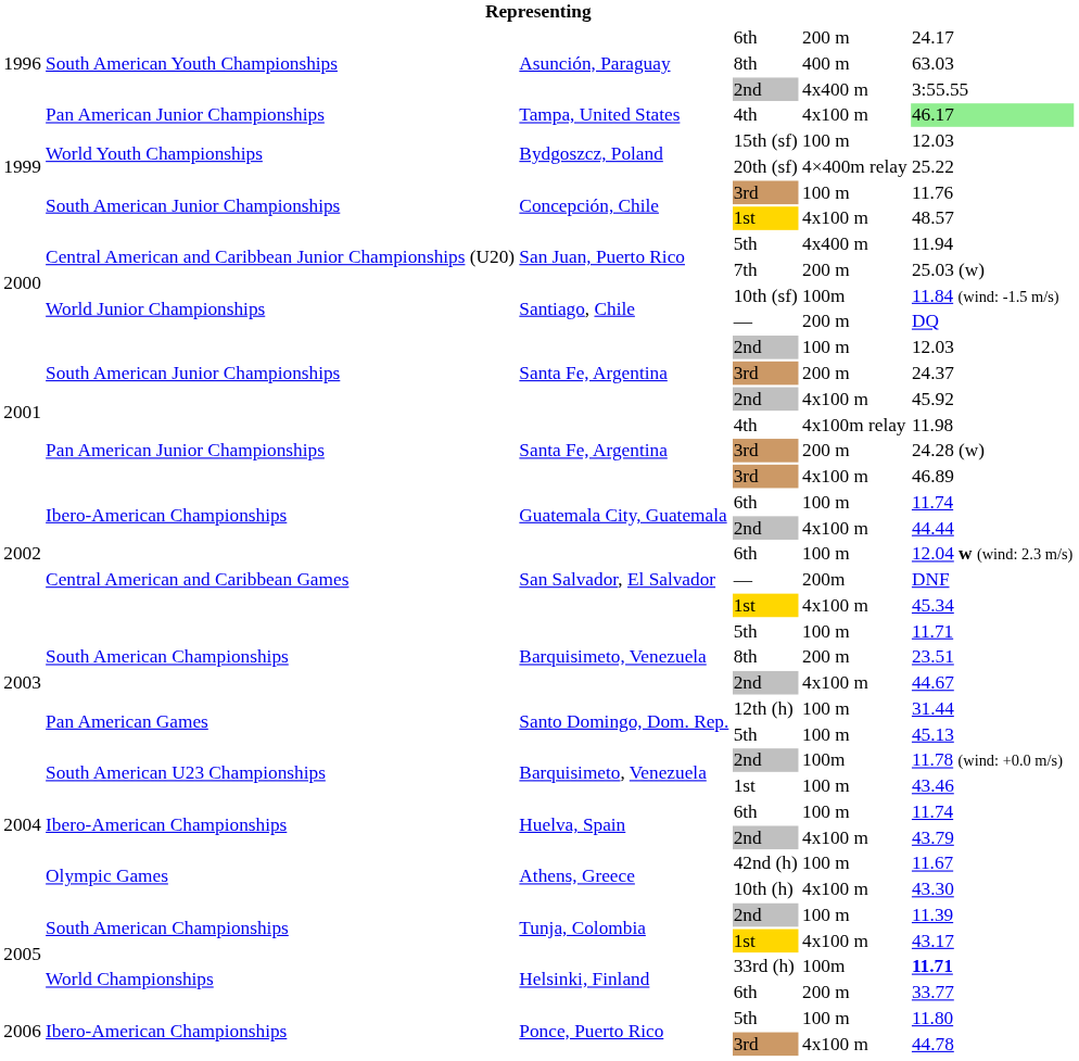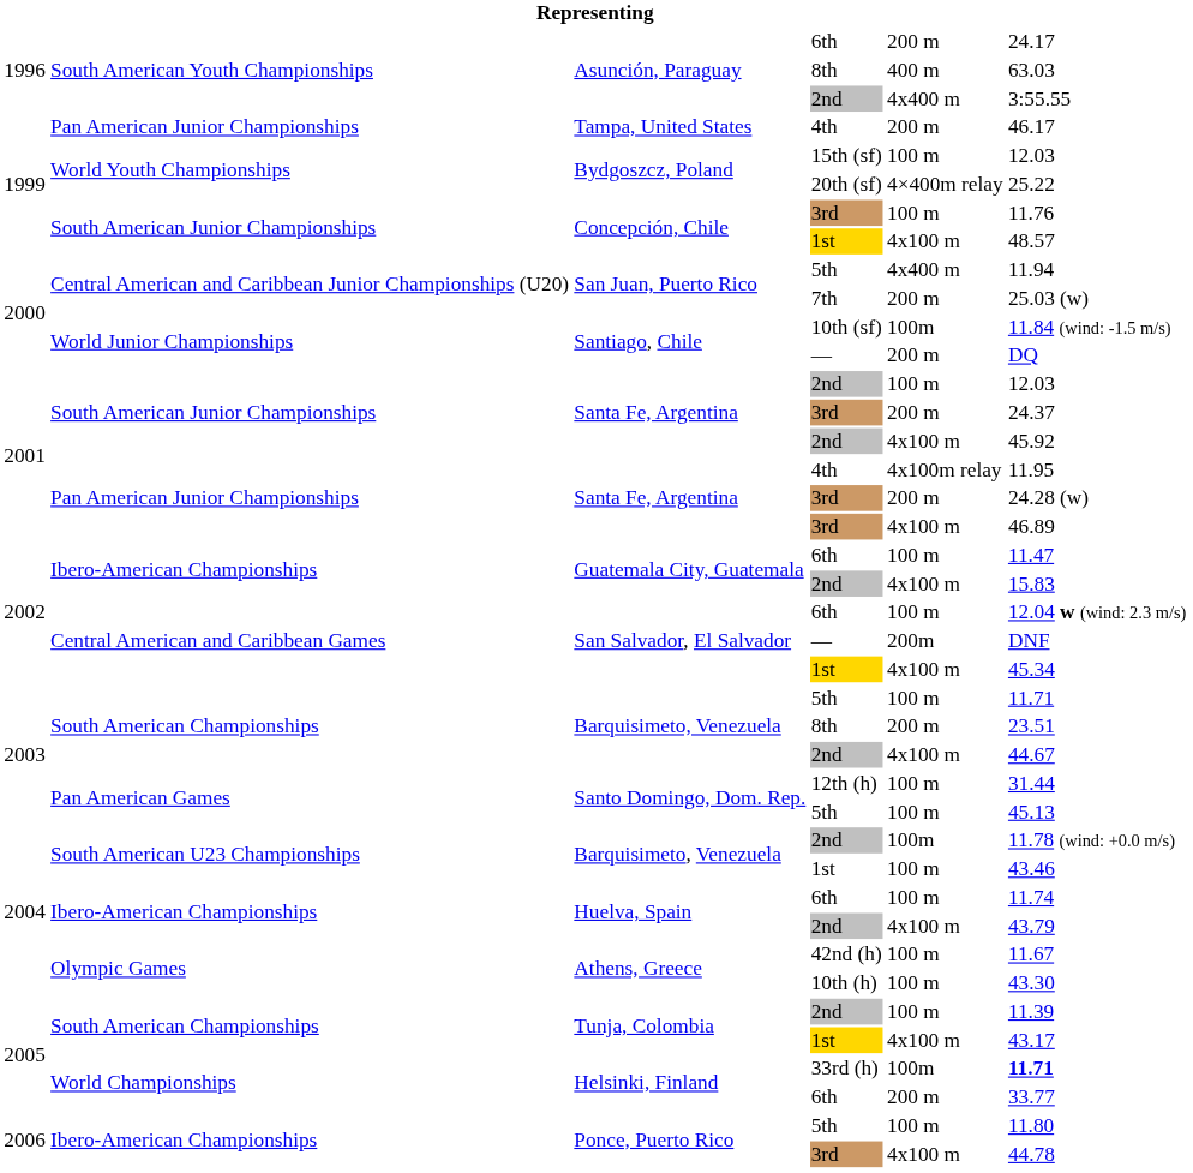Tampa, United States | column 5: 4x100 m -> 200 m
Tampa, United States | column 6: lightgreen background -> no background
Santa Fe, Argentina / 4th | column 6: 11.98 -> 11.95
Guatemala City, Guatemala / 6th | column 6: 11.74 -> 11.47
Guatemala City, Guatemala / 2nd | column 6: 44.44 -> 15.83
Athens, Greece / 10th (h) | column 5: 4x100 m -> 100 m
